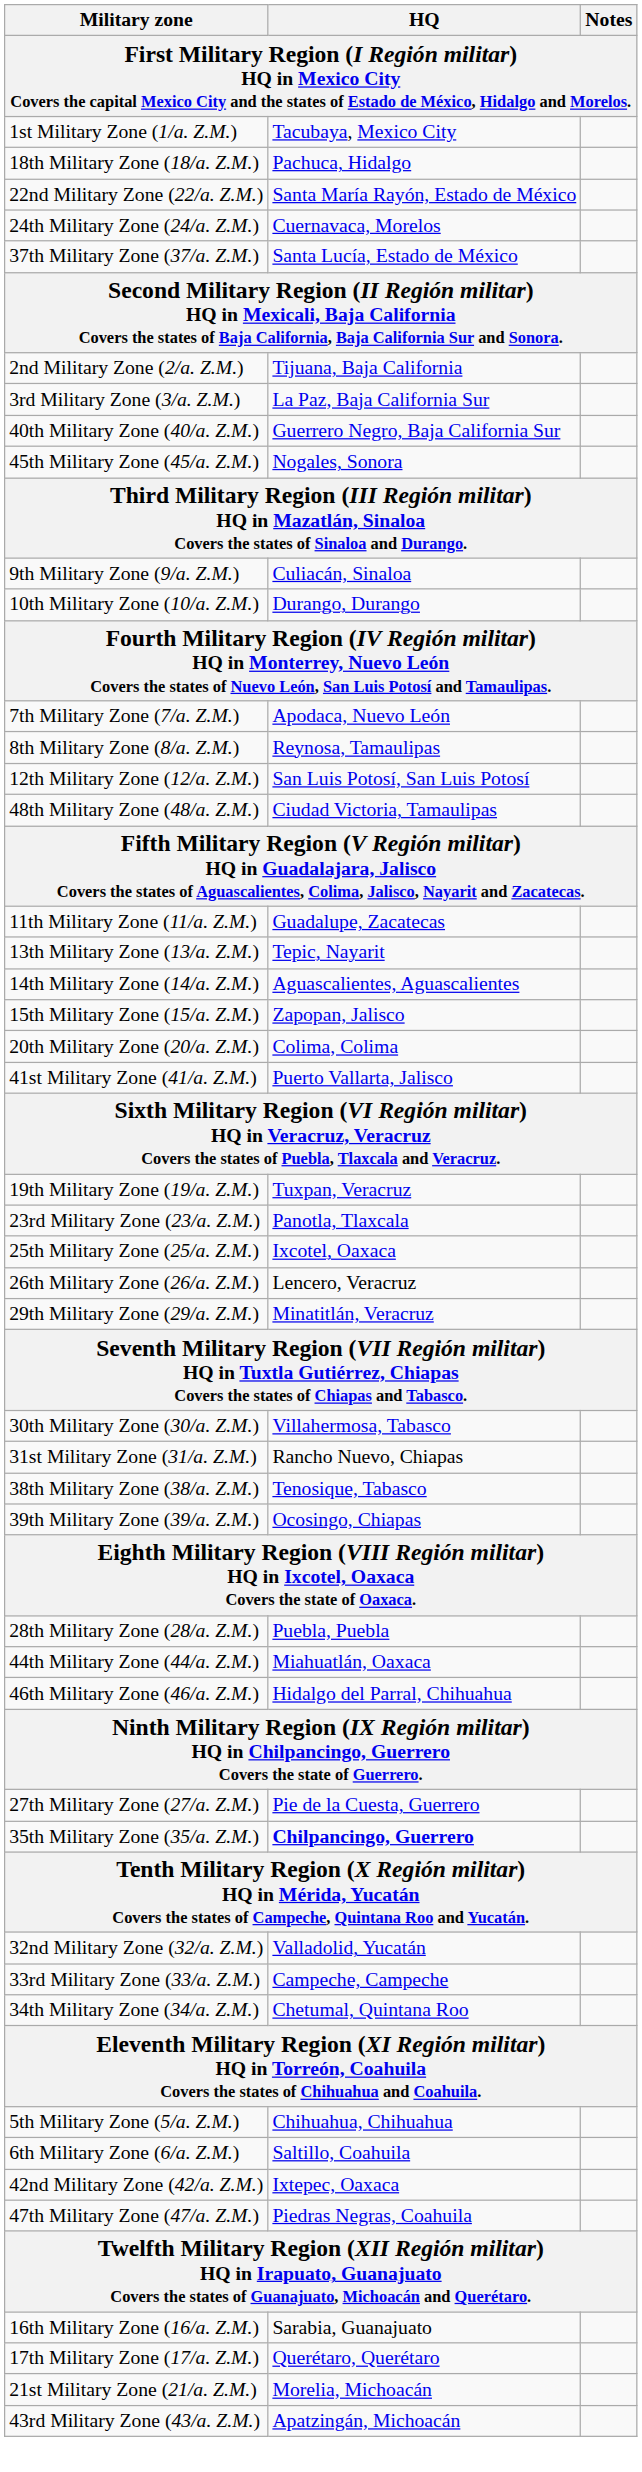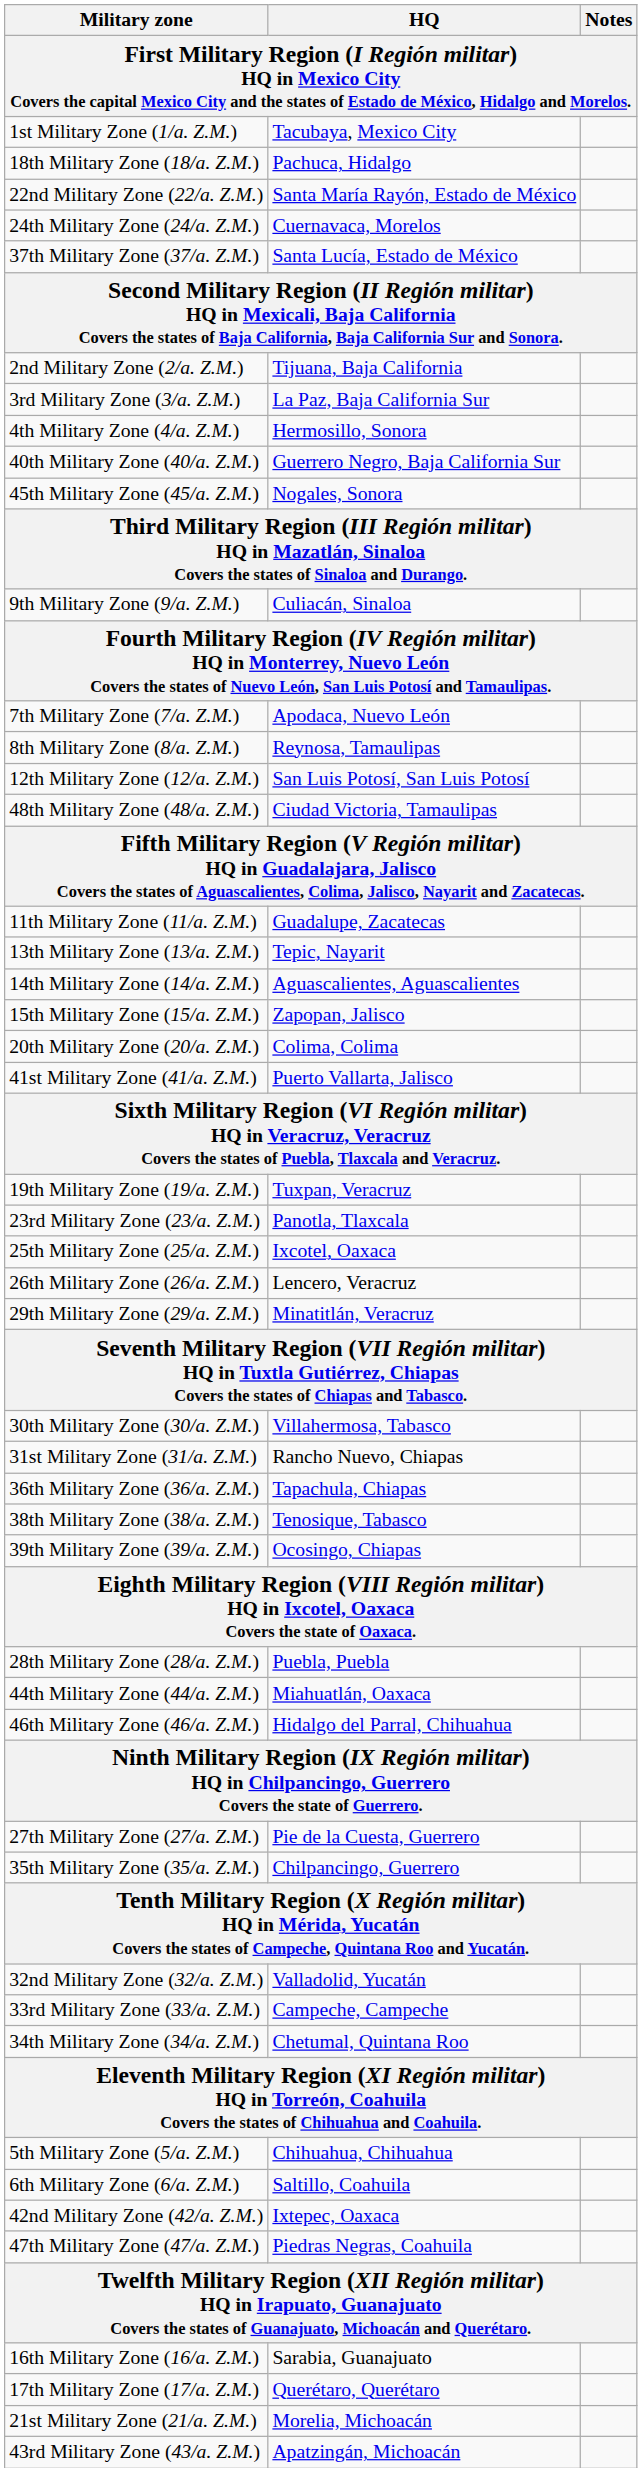+ row: 4th Military Zone (4/a. Z.M.) | Hermosillo, Sonora
- row: 10th Military Zone (10/a. Z.M.) | Durango, Durango
+ row: 36th Military Zone (36/a. Z.M.) | Tapachula, Chiapas
35th Military Zone (35/a. Z.M.) | HQ: bold -> normal
